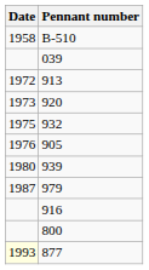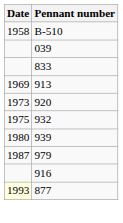+ row: 833
913 | Date: 1972 -> 1969
- row: 1976 | 905
- row: 800
